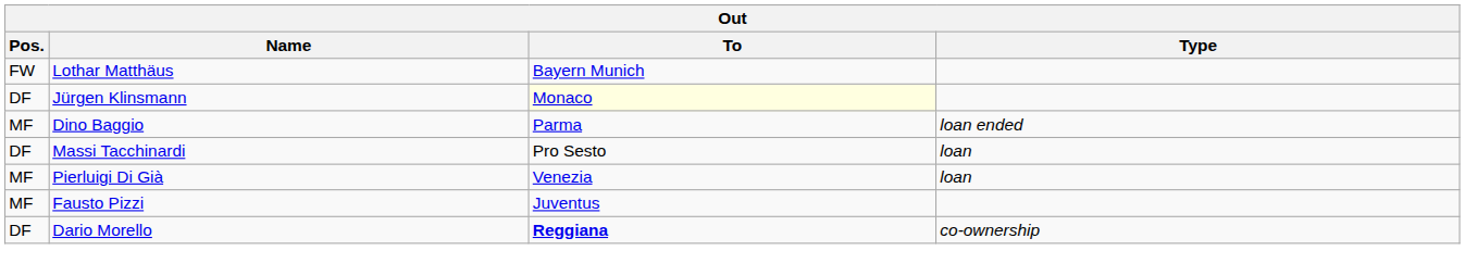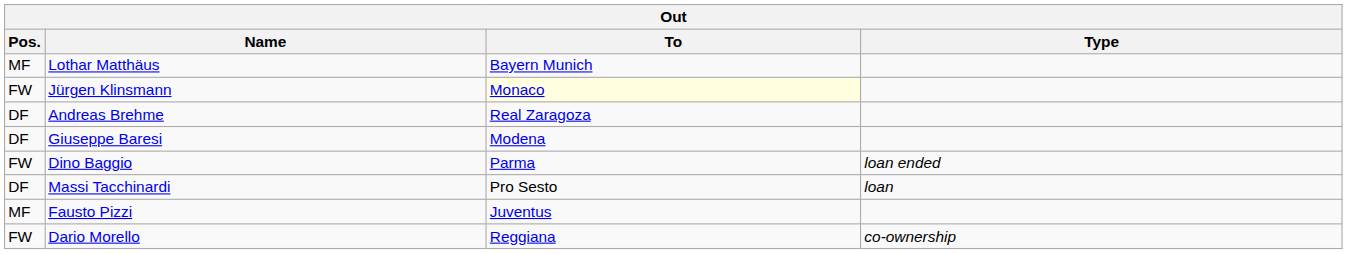Lothar Matthäus | Pos.: FW -> MF
Jürgen Klinsmann | Pos.: DF -> FW
+ row: DF | Andreas Brehme | Real Zaragoza
+ row: DF | Giuseppe Baresi | Modena
Dino Baggio | Pos.: MF -> FW
- row: MF | Pierluigi Di Già | Venezia | loan
Dario Morello | Pos.: DF -> FW
Dario Morello | To: bold -> normal
